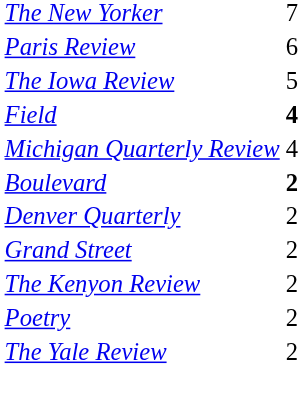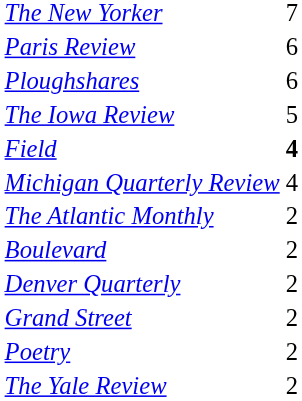+ row: Ploughshares | 6
+ row: The Atlantic Monthly | 2
Boulevard | column 2: bold -> normal
- row: The Kenyon Review | 2
